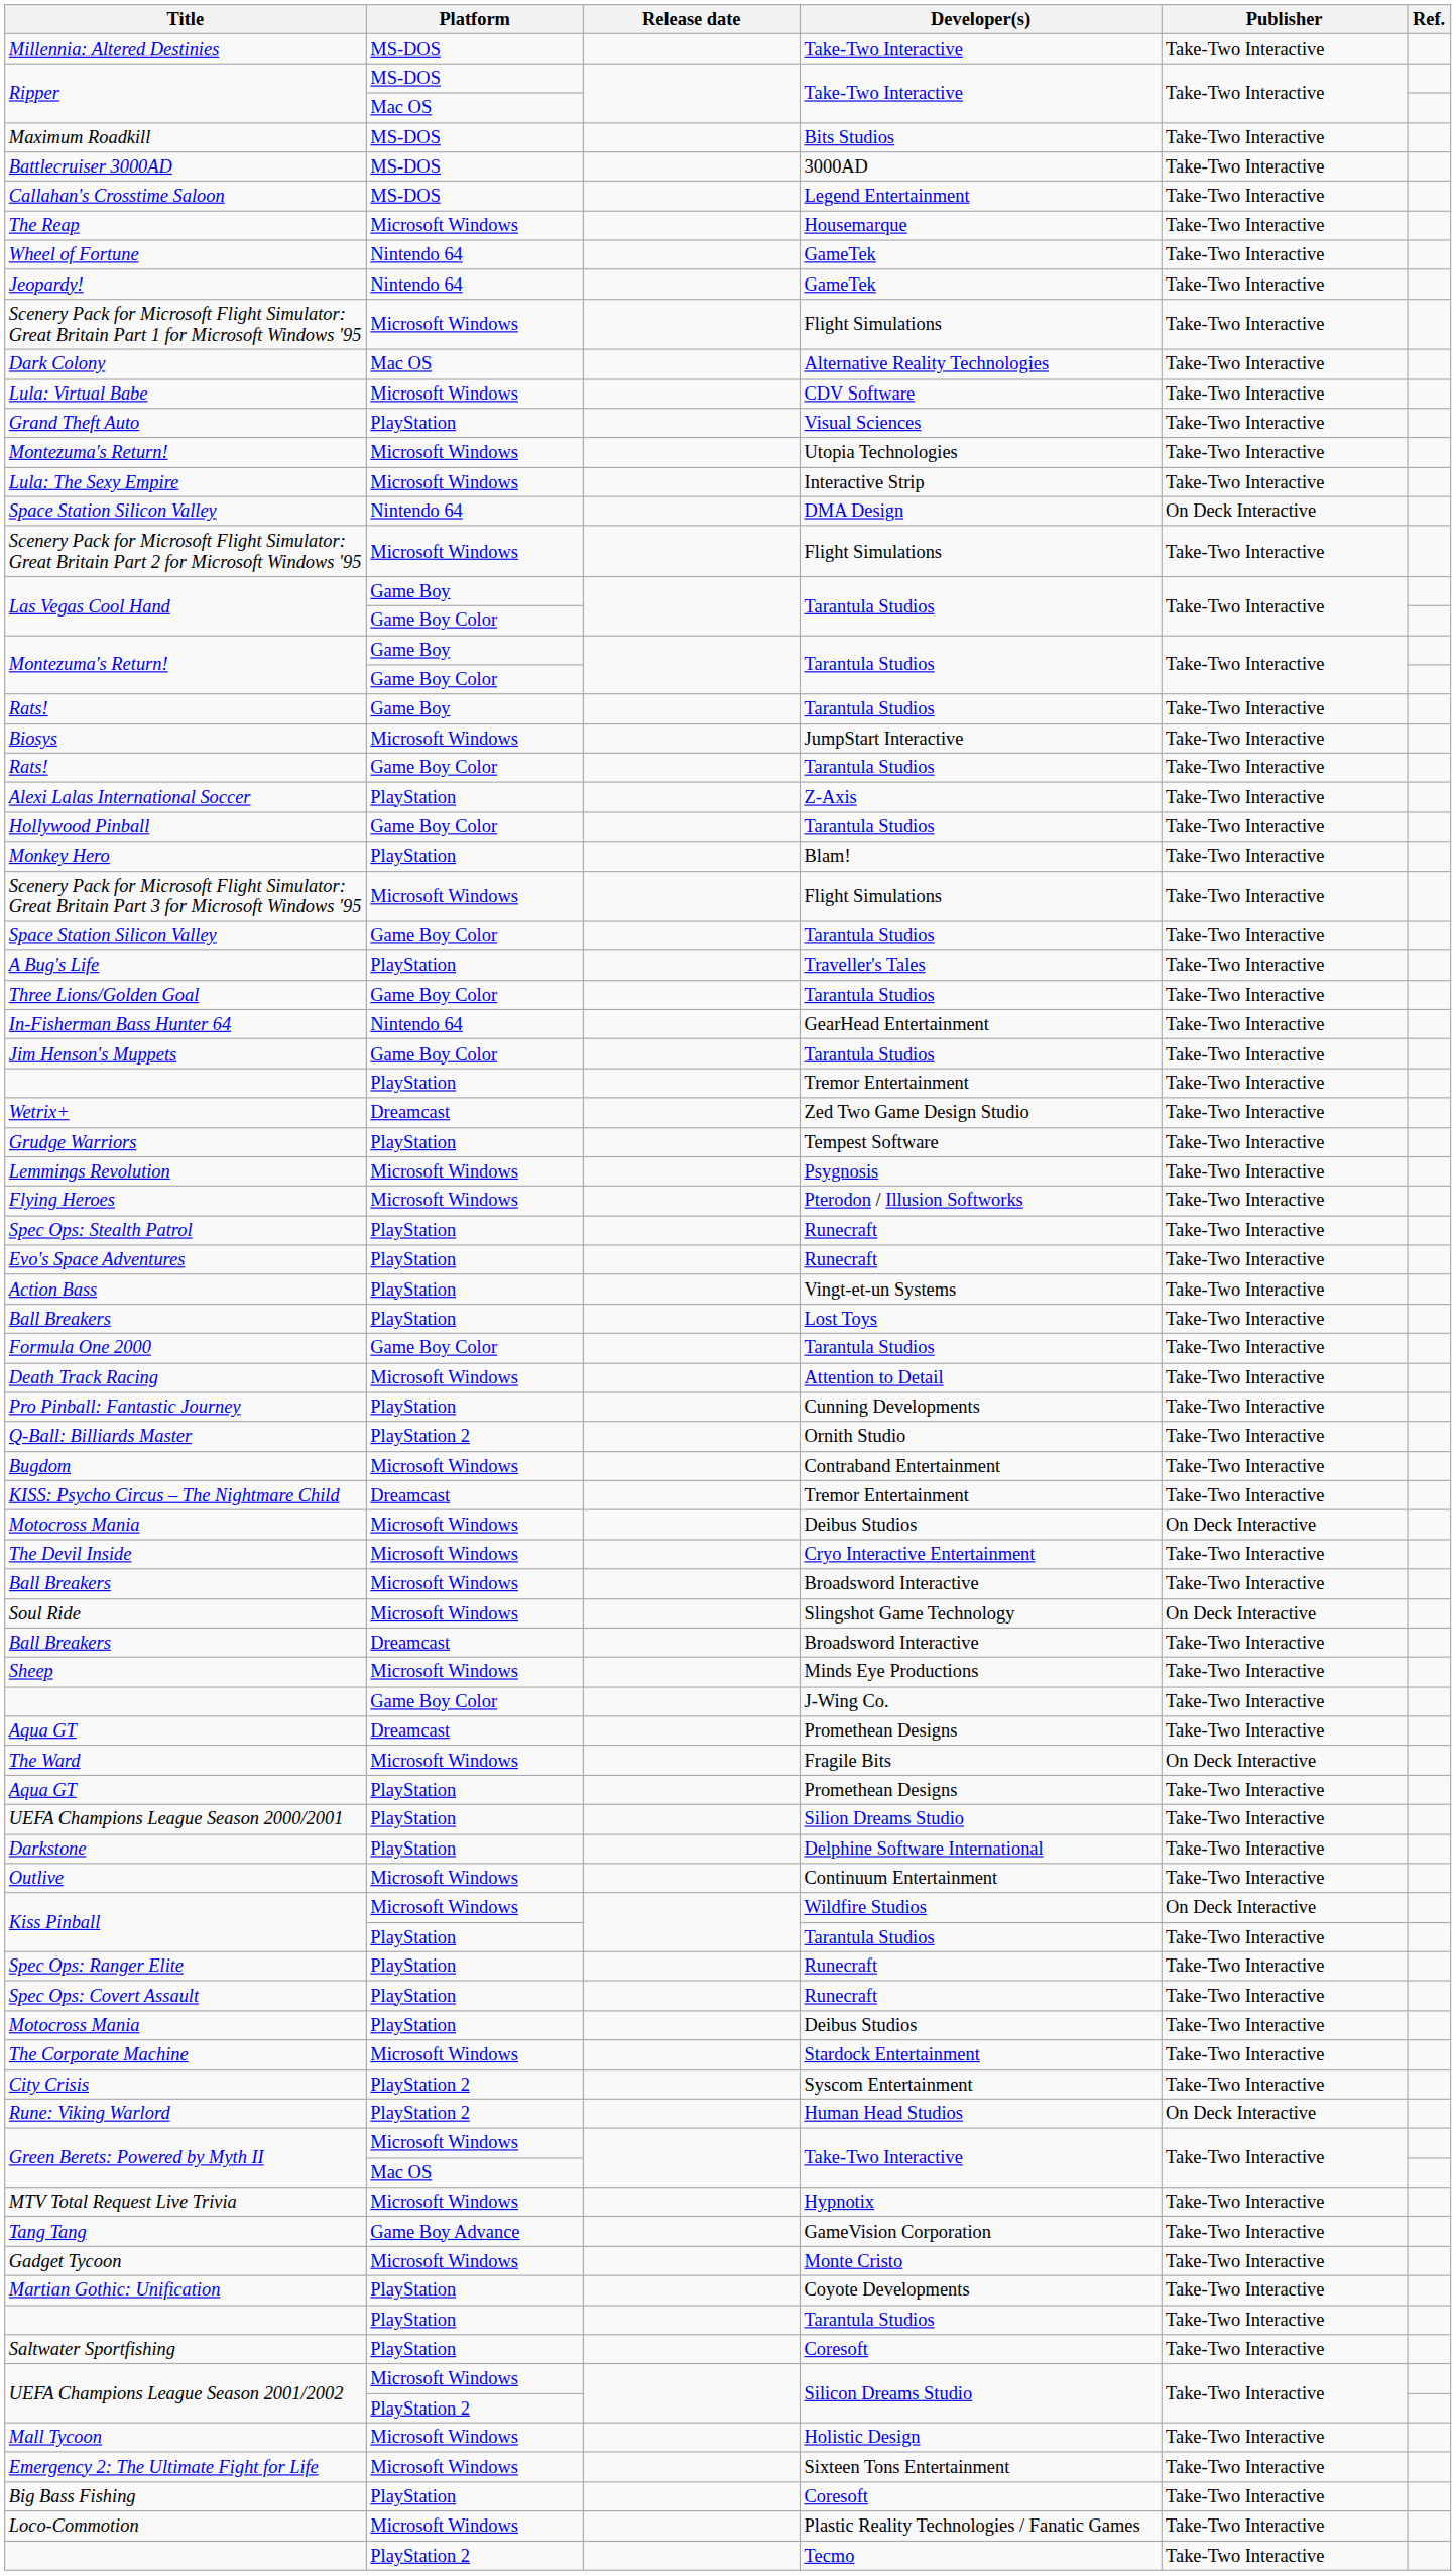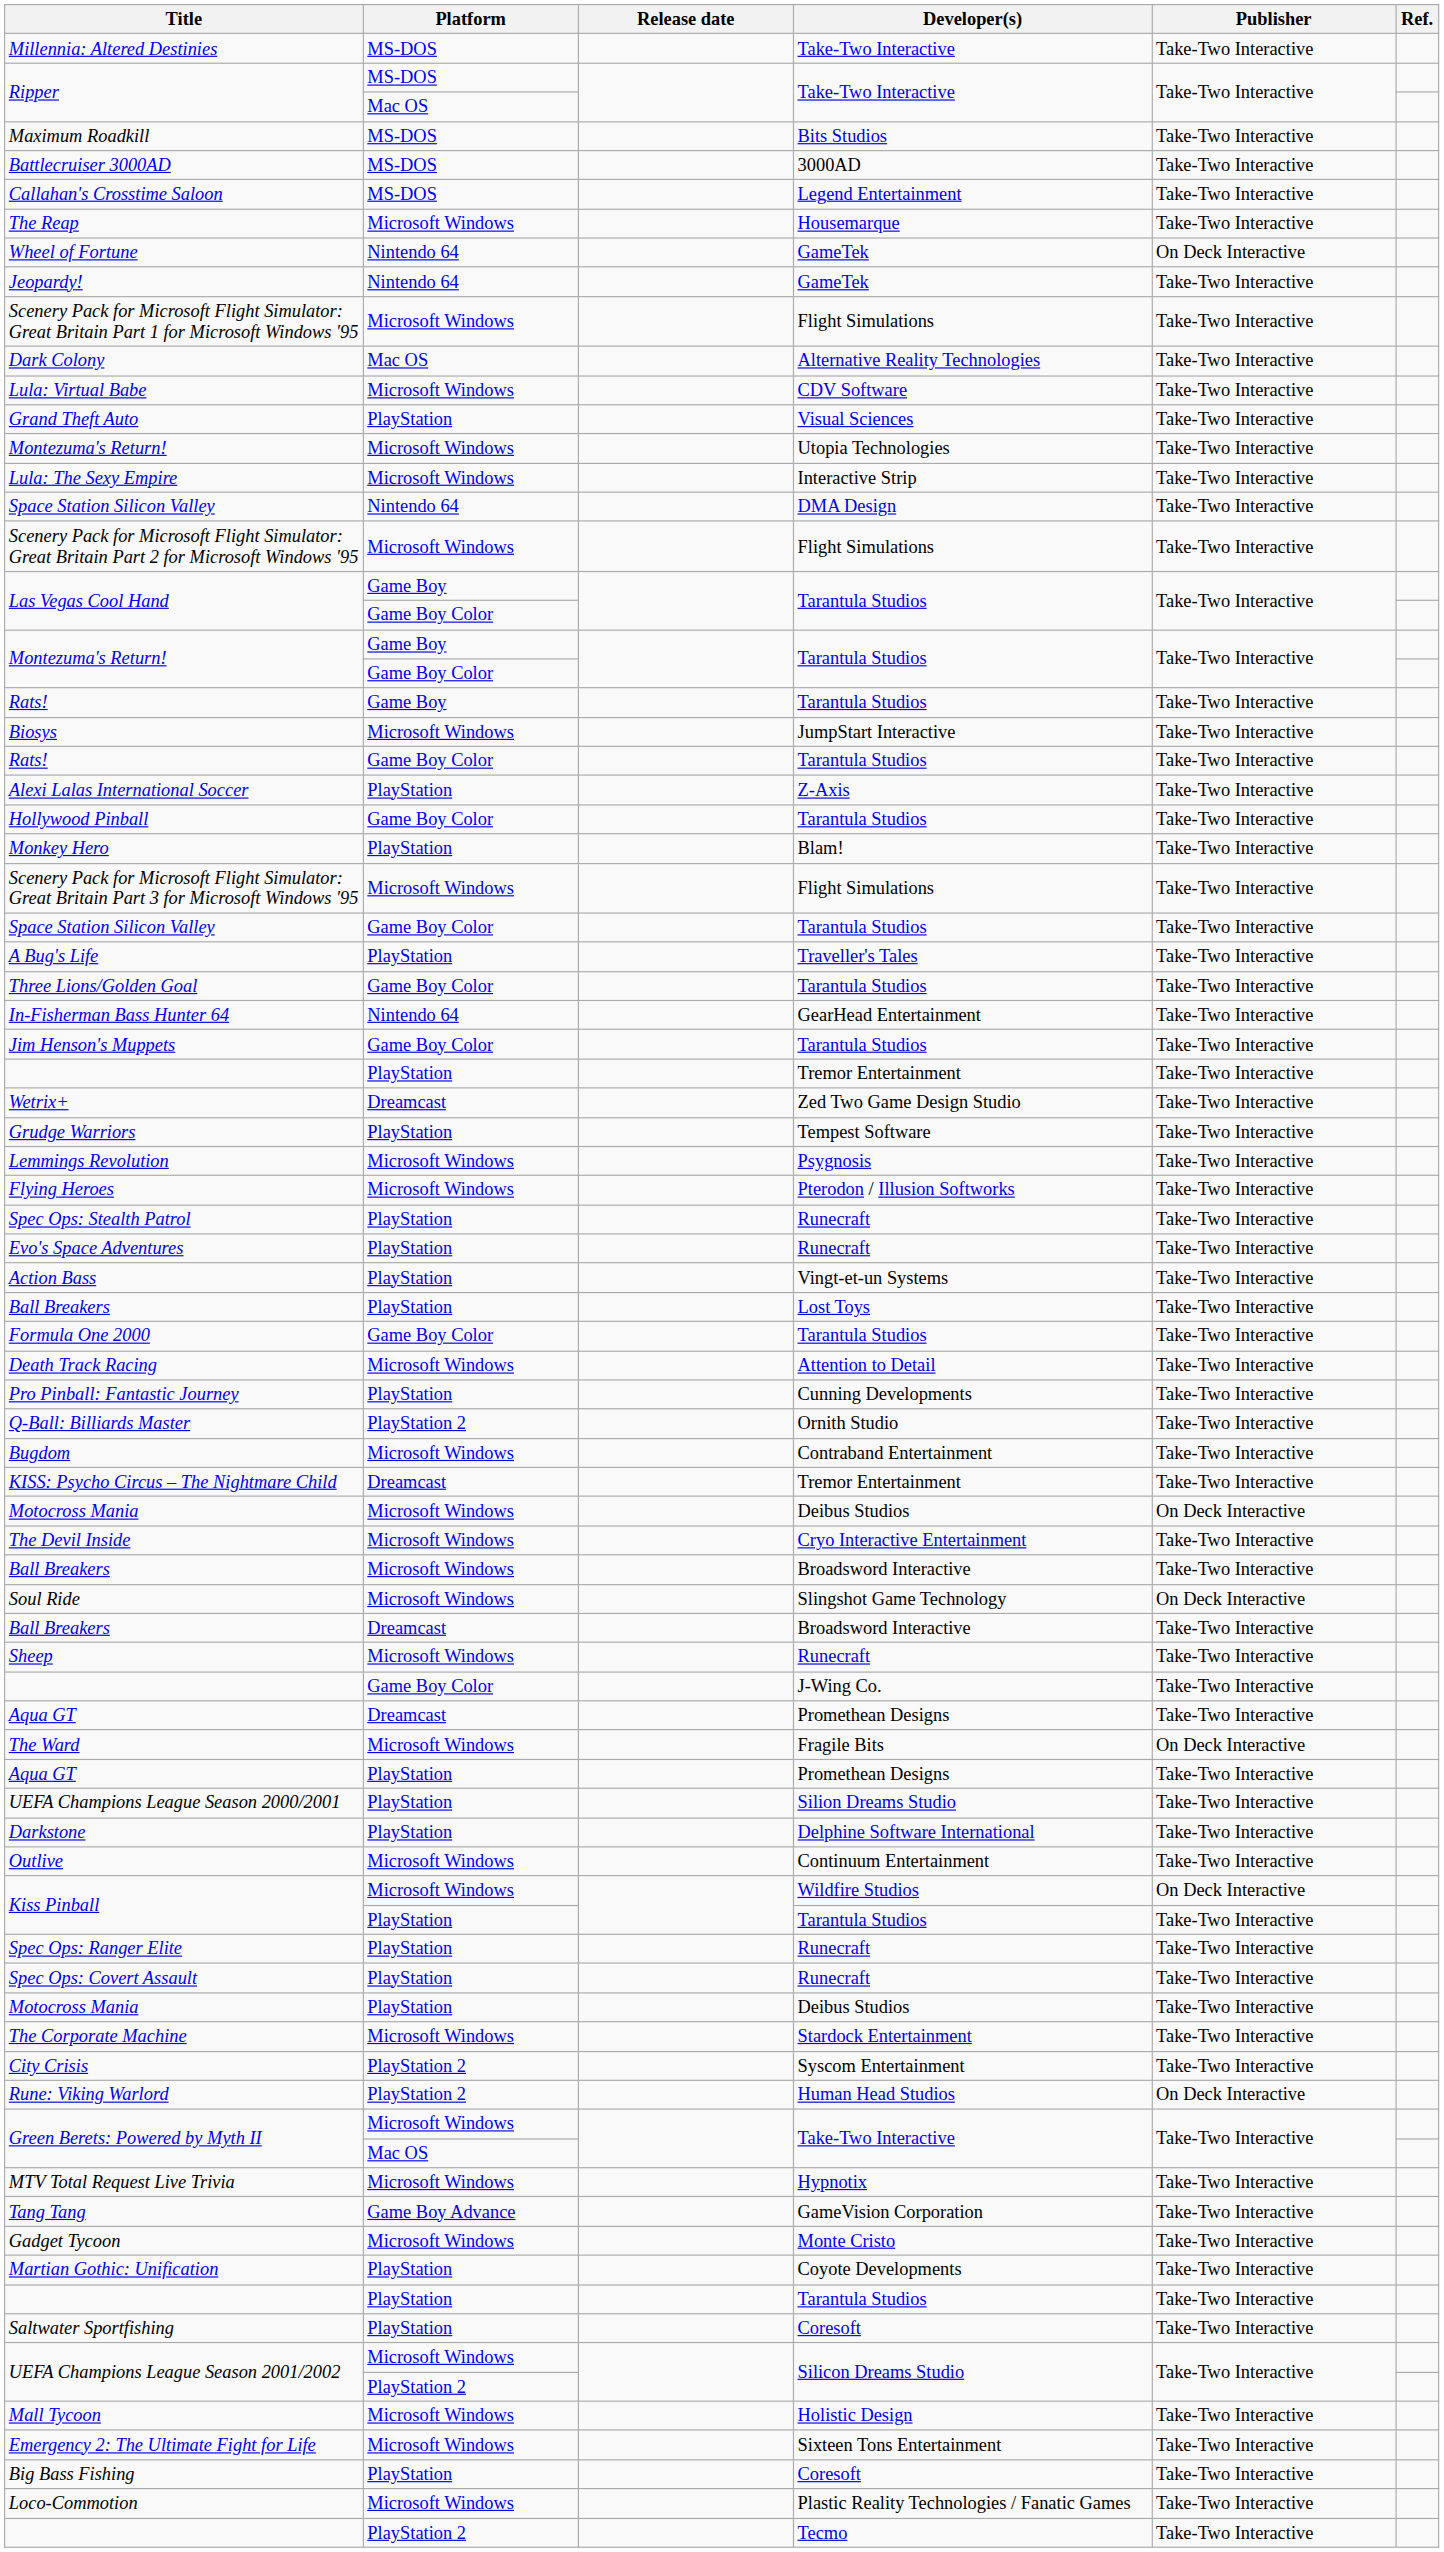Wheel of Fortune | Publisher: Take-Two Interactive -> On Deck Interactive
Space Station Silicon Valley / Nintendo 64 | Publisher: On Deck Interactive -> Take-Two Interactive
Sheep | Developer(s): Minds Eye Productions -> Runecraft
